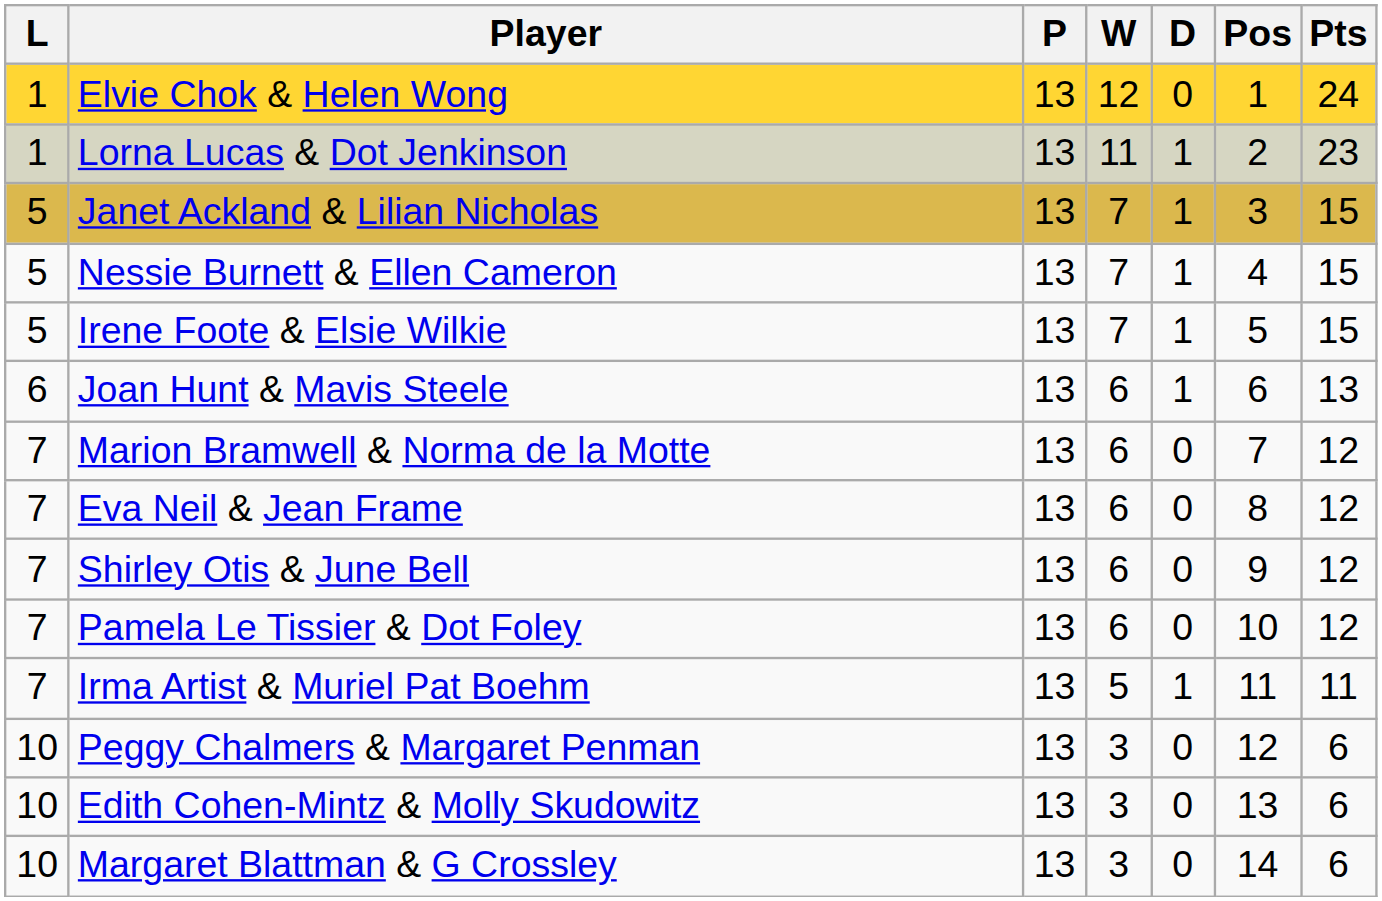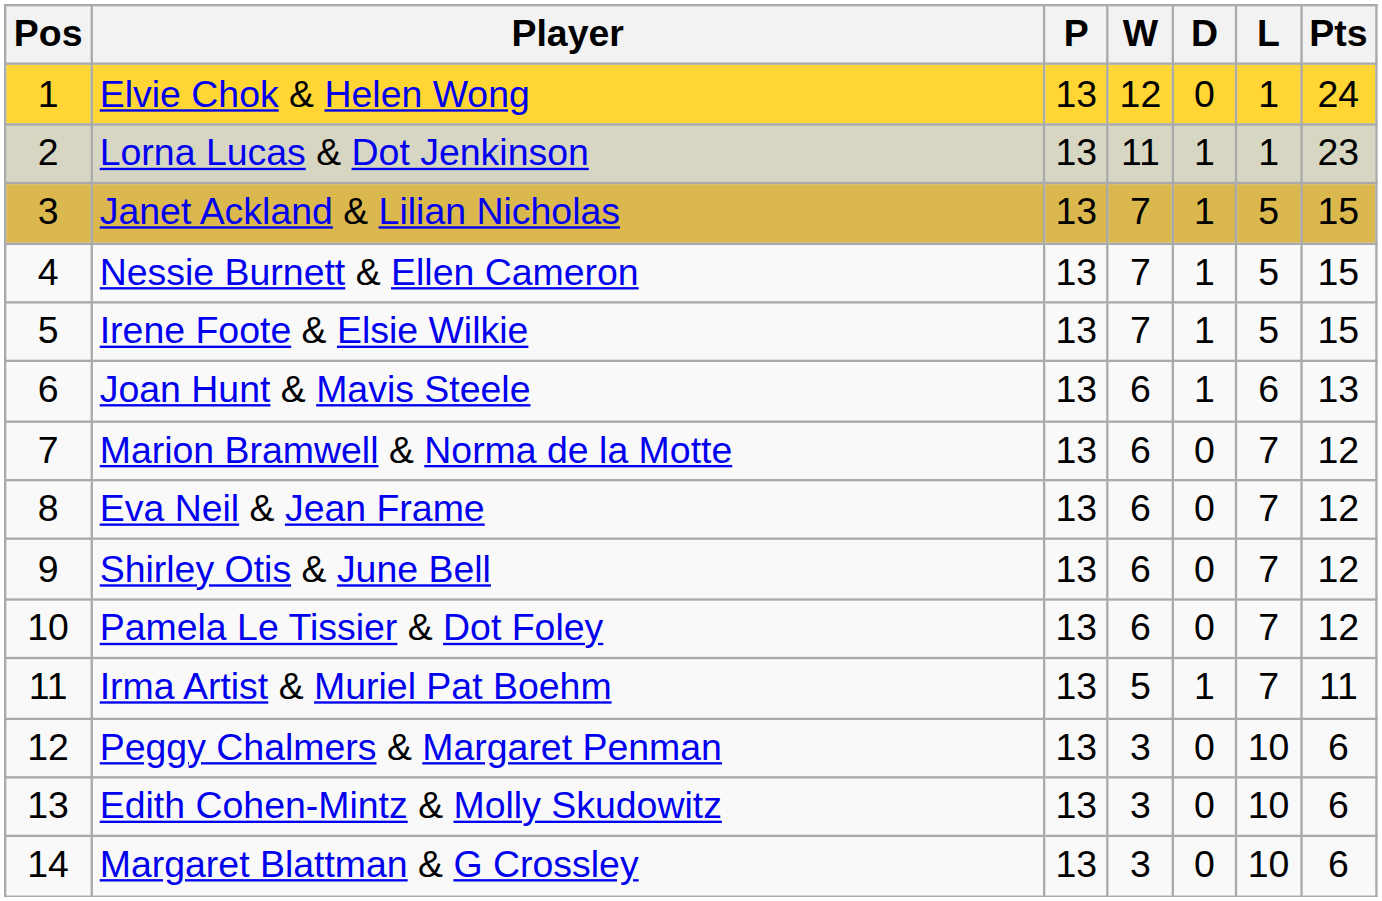columns swapped: Pos <-> L
